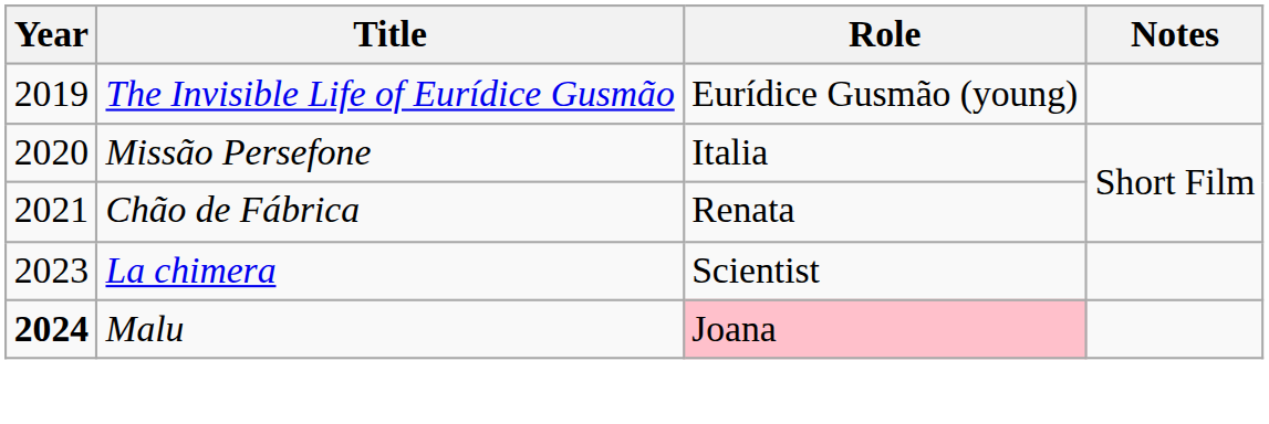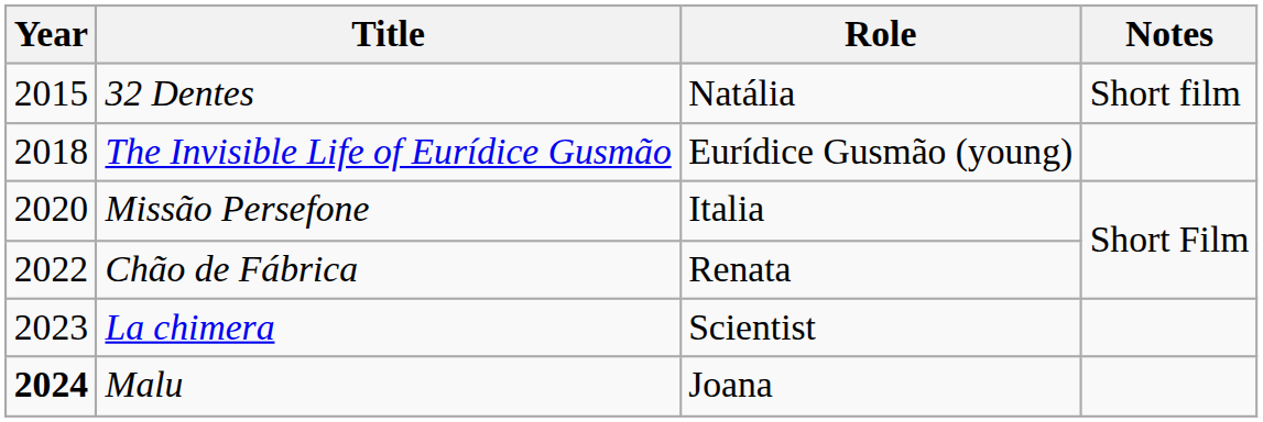+ row: 2015 | 32 Dentes | Natália | Short film
The Invisible Life of Eurídice Gusmão | Year: 2019 -> 2018
Chão de Fábrica | Year: 2021 -> 2022
Malu | Role: pink background -> no background
